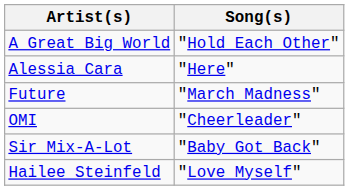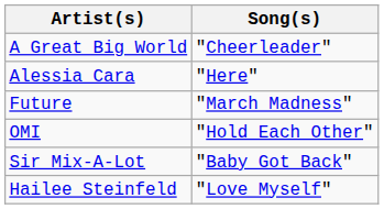A Great Big World | Song(s): "Hold Each Other" -> "Cheerleader"
OMI | Song(s): "Cheerleader" -> "Hold Each Other"
